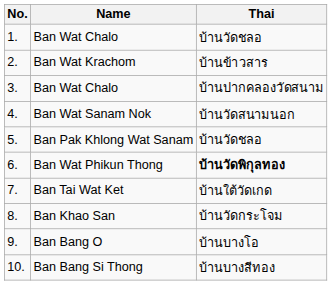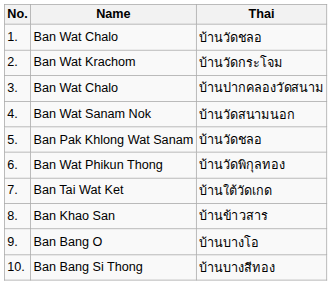Ban Wat Krachom | Thai: บ้านข้าวสาร -> บ้านวัดกระโจม
Ban Wat Phikun Thong | Thai: bold -> normal
Ban Khao San | Thai: บ้านวัดกระโจม -> บ้านข้าวสาร
